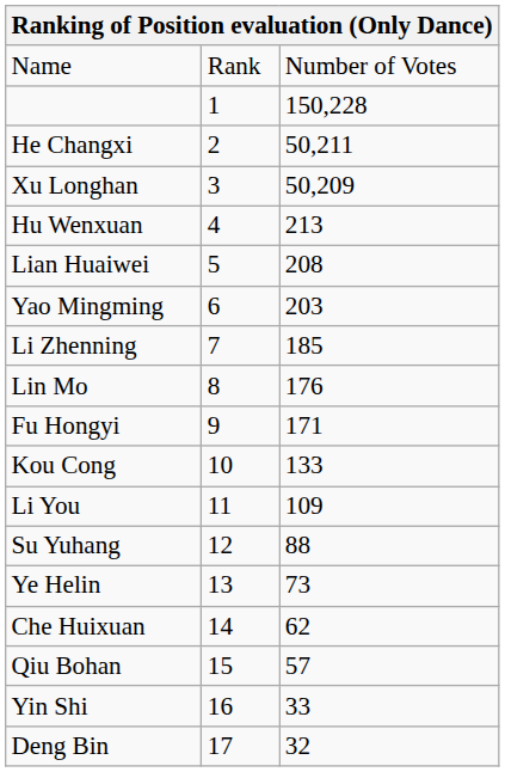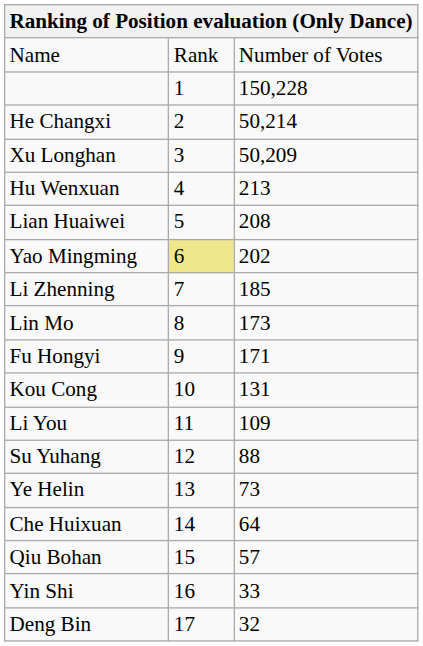He Changxi | column 3: 50,211 -> 50,214
Yao Mingming | column 2: no background -> khaki background
Yao Mingming | column 3: 203 -> 202
Lin Mo | column 3: 176 -> 173
Kou Cong | column 3: 133 -> 131
Che Huixuan | column 3: 62 -> 64
